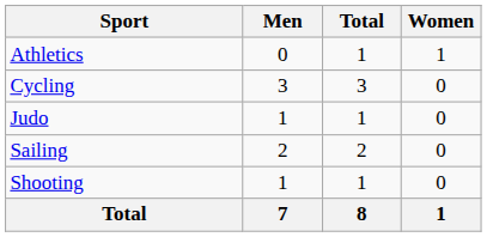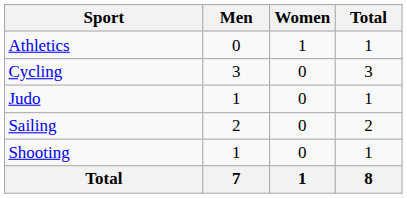columns swapped: Women <-> Total
